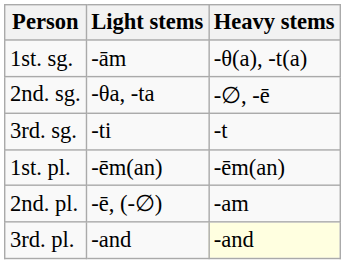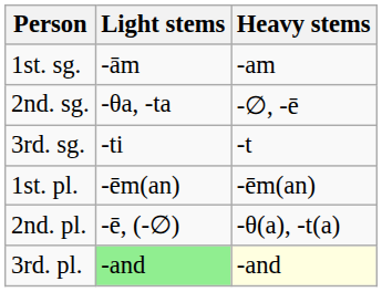1st. sg. | Heavy stems: -θ(a), -t(a) -> -am
2nd. pl. | Heavy stems: -am -> -θ(a), -t(a)
3rd. pl. | Light stems: no background -> lightgreen background
